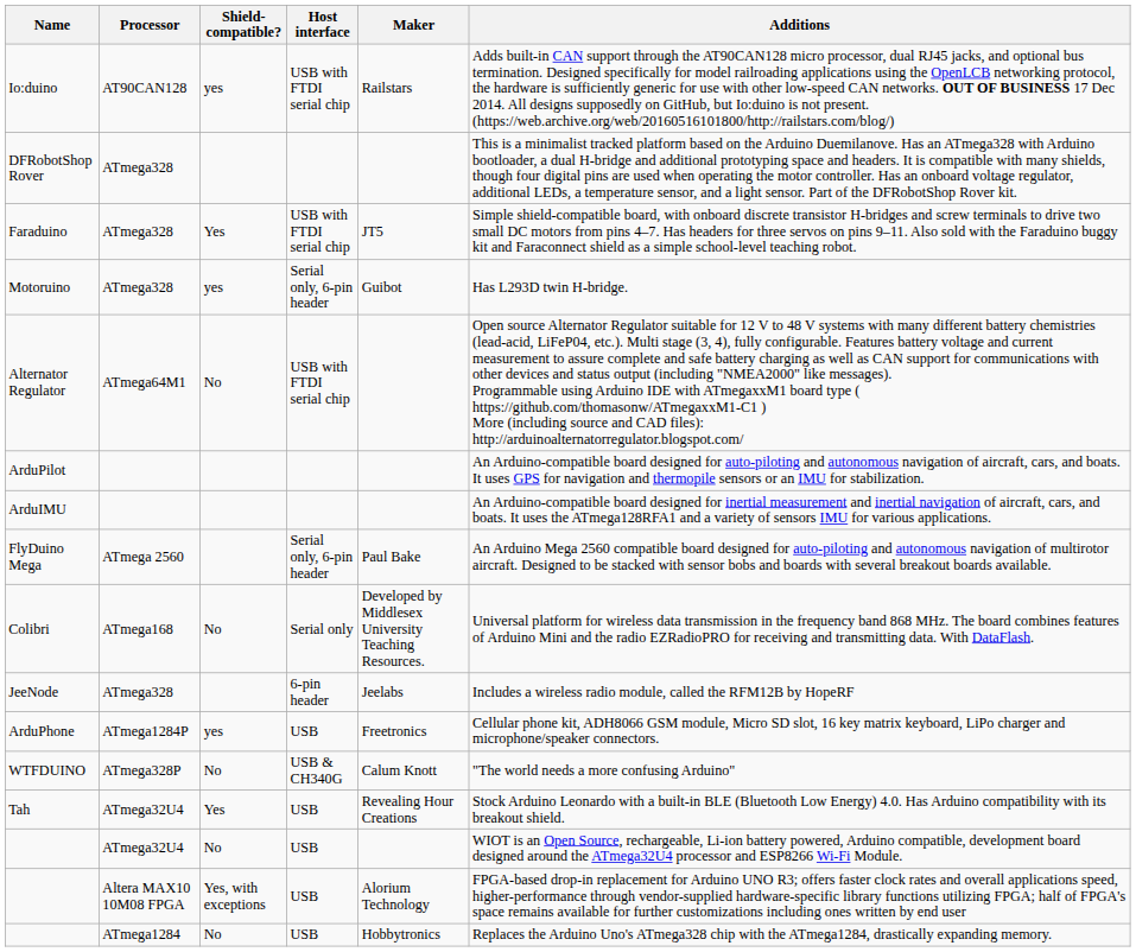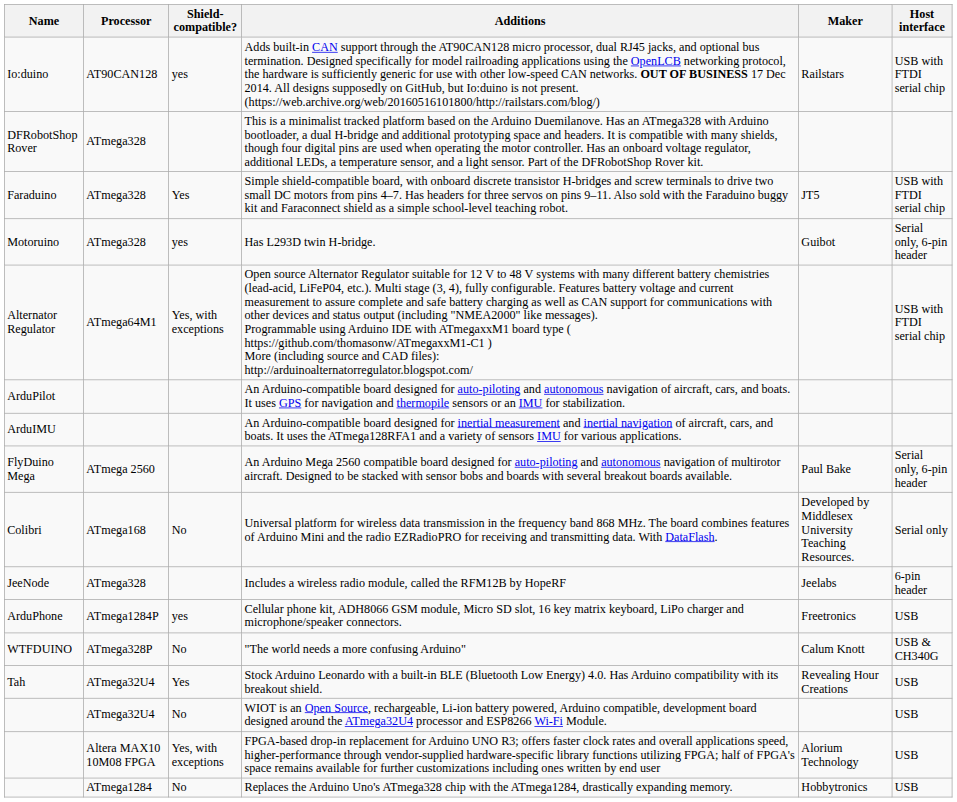columns swapped: Host interface <-> Additions
Alternator Regulator | Shield-compatible?: No -> Yes, with exceptions
